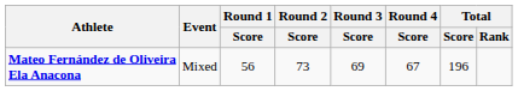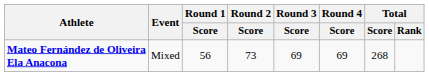Mateo Fernández de Oliveira Ela Anacona | Round 4 / Score: 67 -> 69
Mateo Fernández de Oliveira Ela Anacona | Total / Score: 196 -> 268
